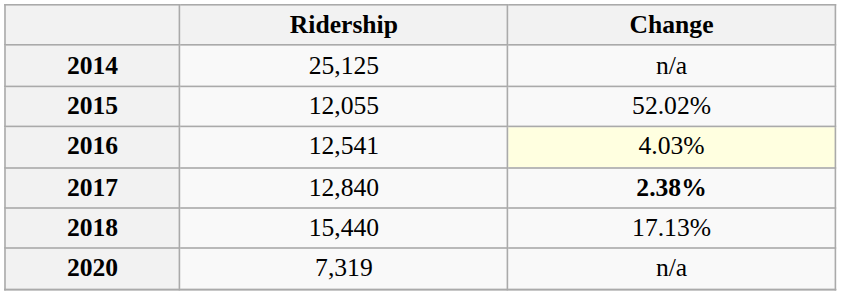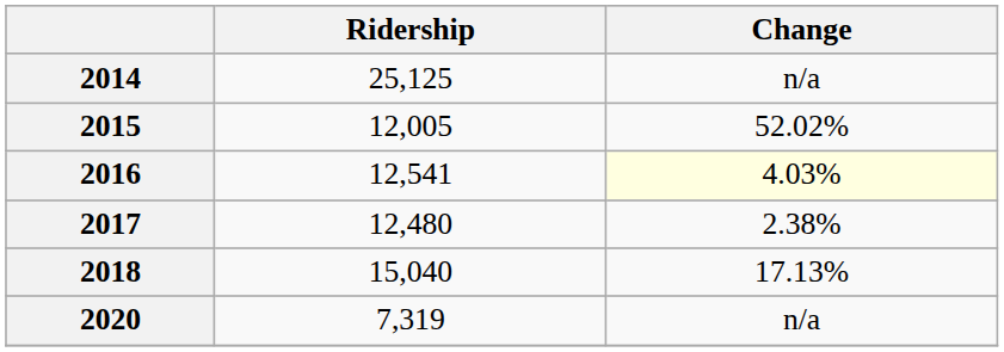2015 | Ridership: 12,055 -> 12,005
2017 | Ridership: 12,840 -> 12,480
2017 | Change: bold -> normal
2018 | Ridership: 15,440 -> 15,040
